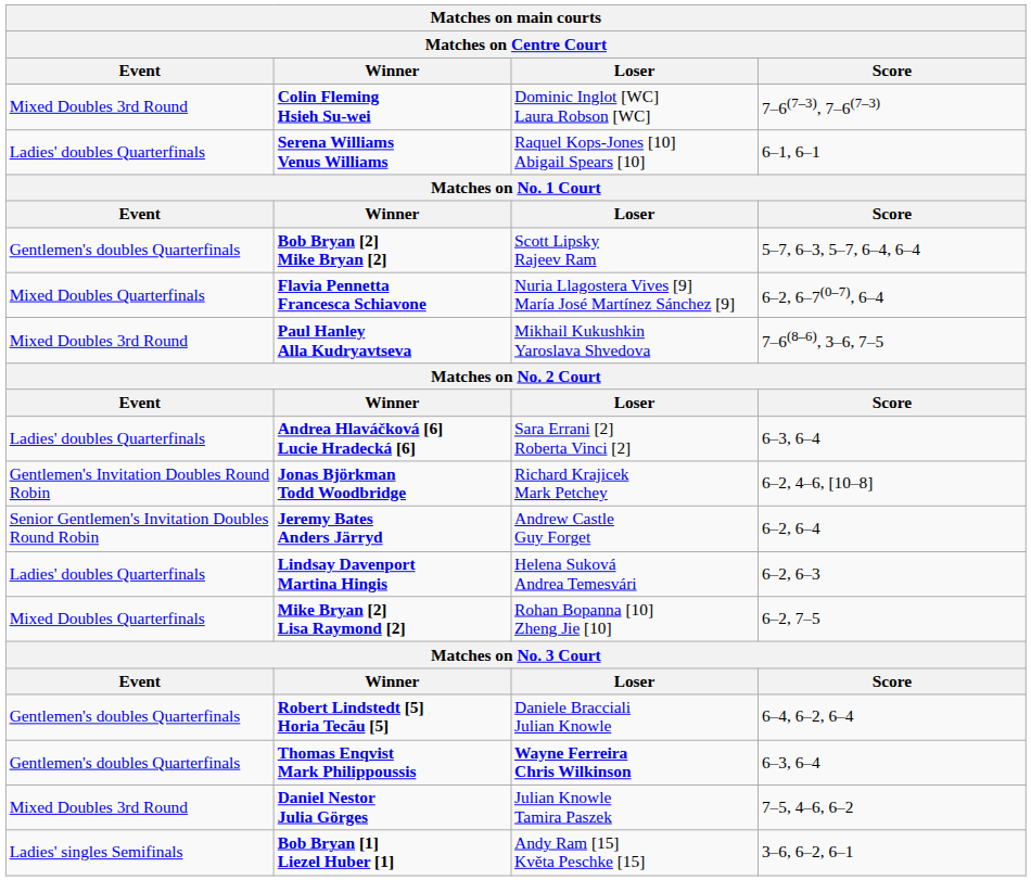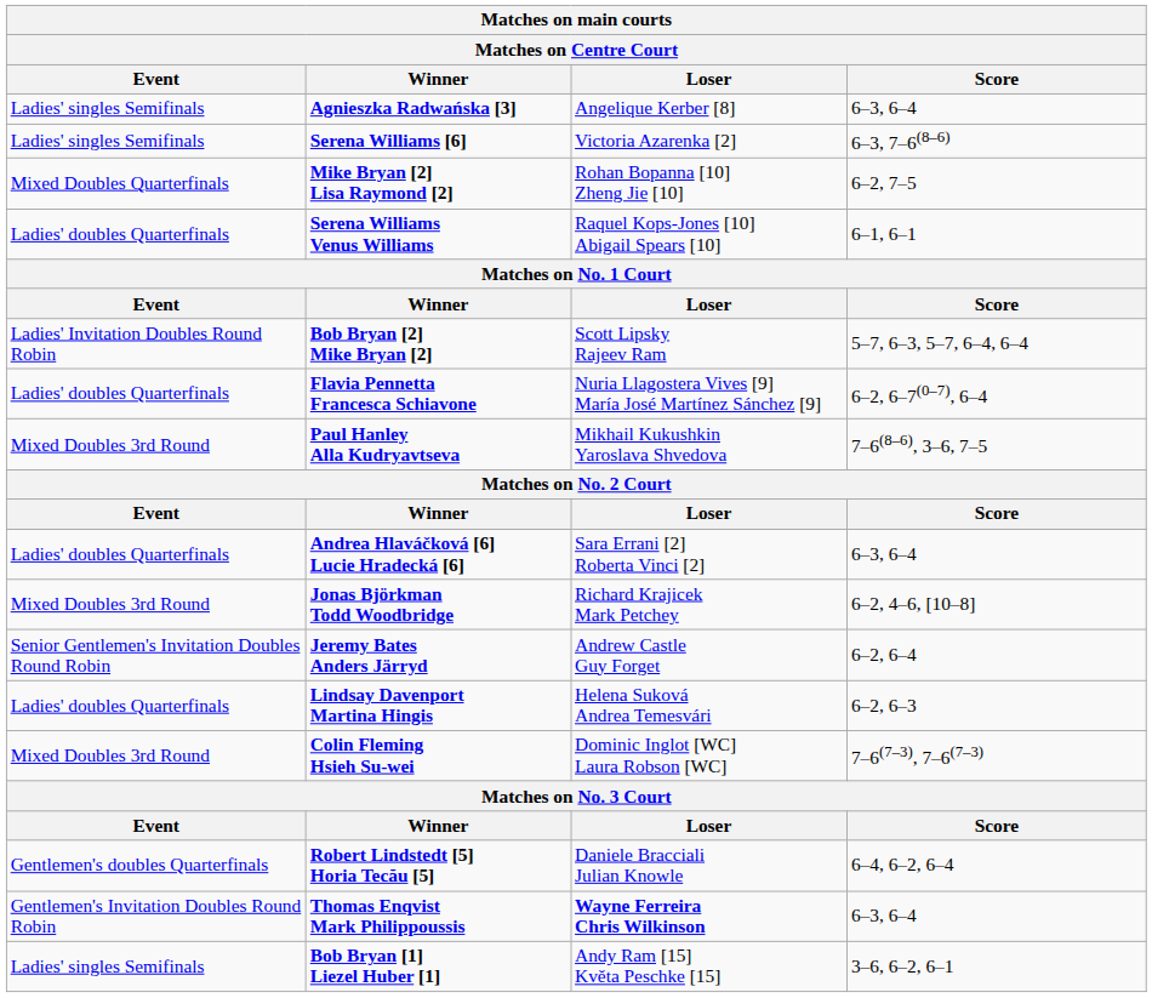+ row: Ladies' singles Semifinals | Agnieszka Radwańska [3] | Angelique Kerber [8] | 6–3, 6–4
+ row: Ladies' singles Semifinals | Serena Williams [6] | Victoria Azarenka [2] | 6–3, 7–6(8–6)
rows swapped: Colin Fleming Hsieh Su-wei <-> Mike Bryan [2] Lisa Raymond [2]
Bob Bryan [2] Mike Bryan [2] | Event: Gentlemen's doubles Quarterfinals -> Ladies' Invitation Doubles Round Robin
Flavia Pennetta Francesca Schiavone | Event: Mixed Doubles Quarterfinals -> Ladies' doubles Quarterfinals
Jonas Björkman Todd Woodbridge | Event: Gentlemen's Invitation Doubles Round Robin -> Mixed Doubles 3rd Round
Thomas Enqvist Mark Philippoussis | Event: Gentlemen's doubles Quarterfinals -> Gentlemen's Invitation Doubles Round Robin
- row: Mixed Doubles 3rd Round | Daniel Nestor Julia Görges | Julian Knowle Tamira Paszek | 7–5, 4–6, 6–2
